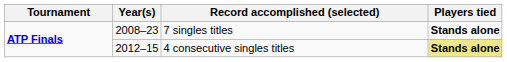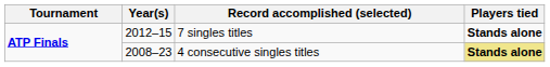7 singles titles | Year(s): 2008–23 -> 2012–15
4 consecutive singles titles | Year(s): 2012–15 -> 2008–23
